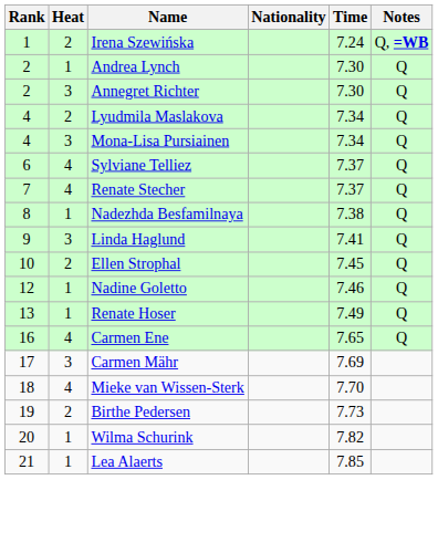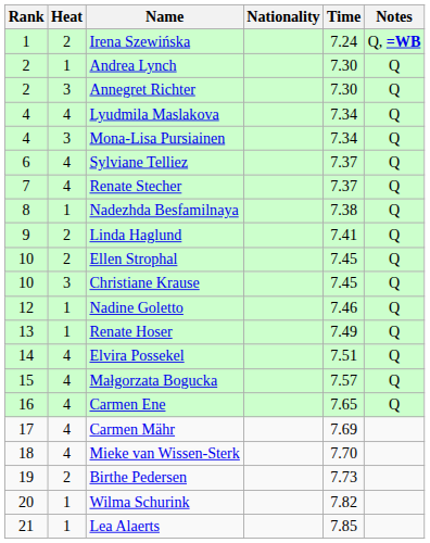Lyudmila Maslakova | Heat: 2 -> 4
Linda Haglund | Heat: 3 -> 2
+ row: 10 | 3 | Christiane Krause | 7.45 | Q
+ row: 14 | 4 | Elvira Possekel | 7.51 | Q
+ row: 15 | 4 | Małgorzata Bogucka | 7.57 | Q
Carmen Mähr | Heat: 3 -> 4
